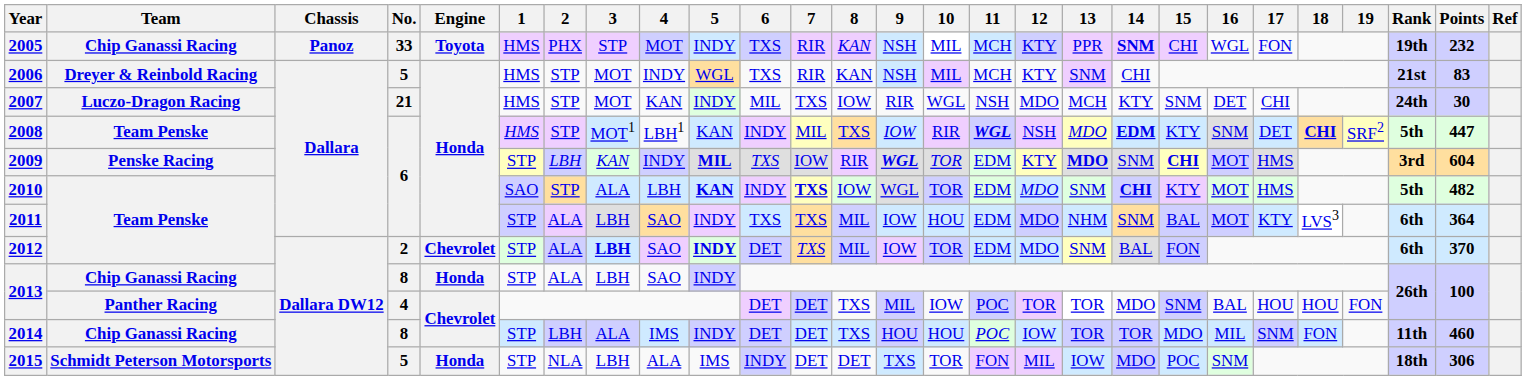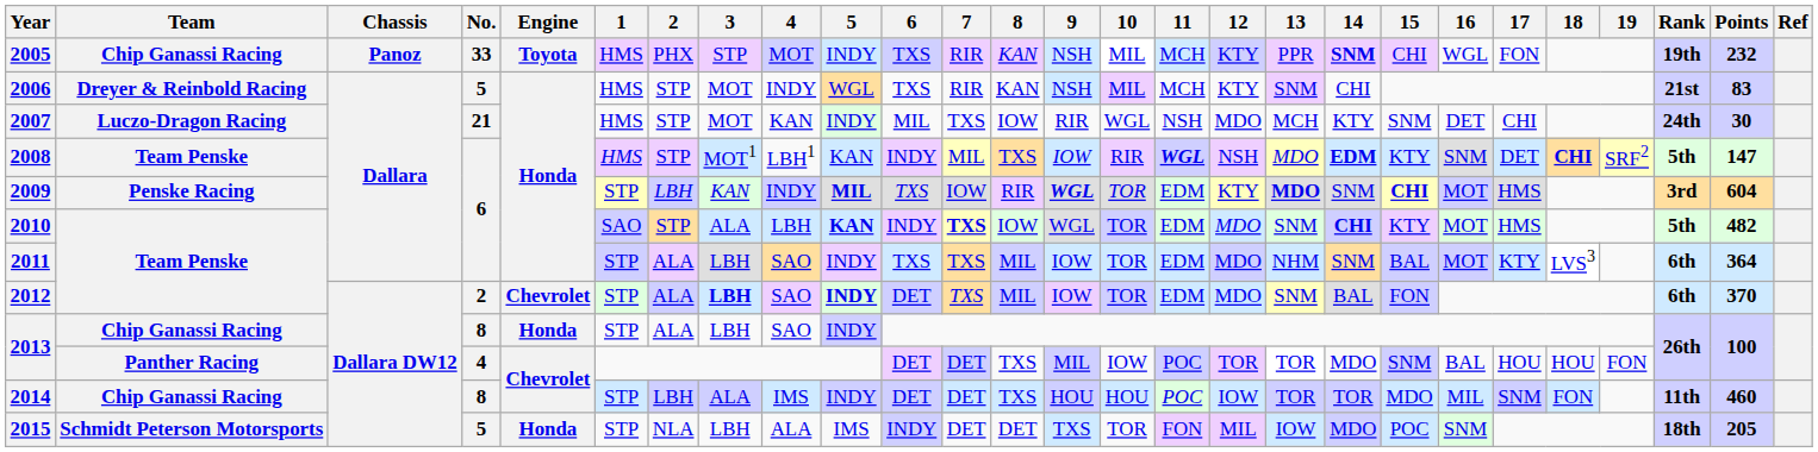2008 | Points: 447 -> 147
2011 | 10: HOU -> TOR
2015 | Points: 306 -> 205
